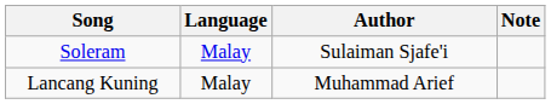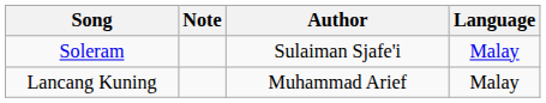columns swapped: Language <-> Note
